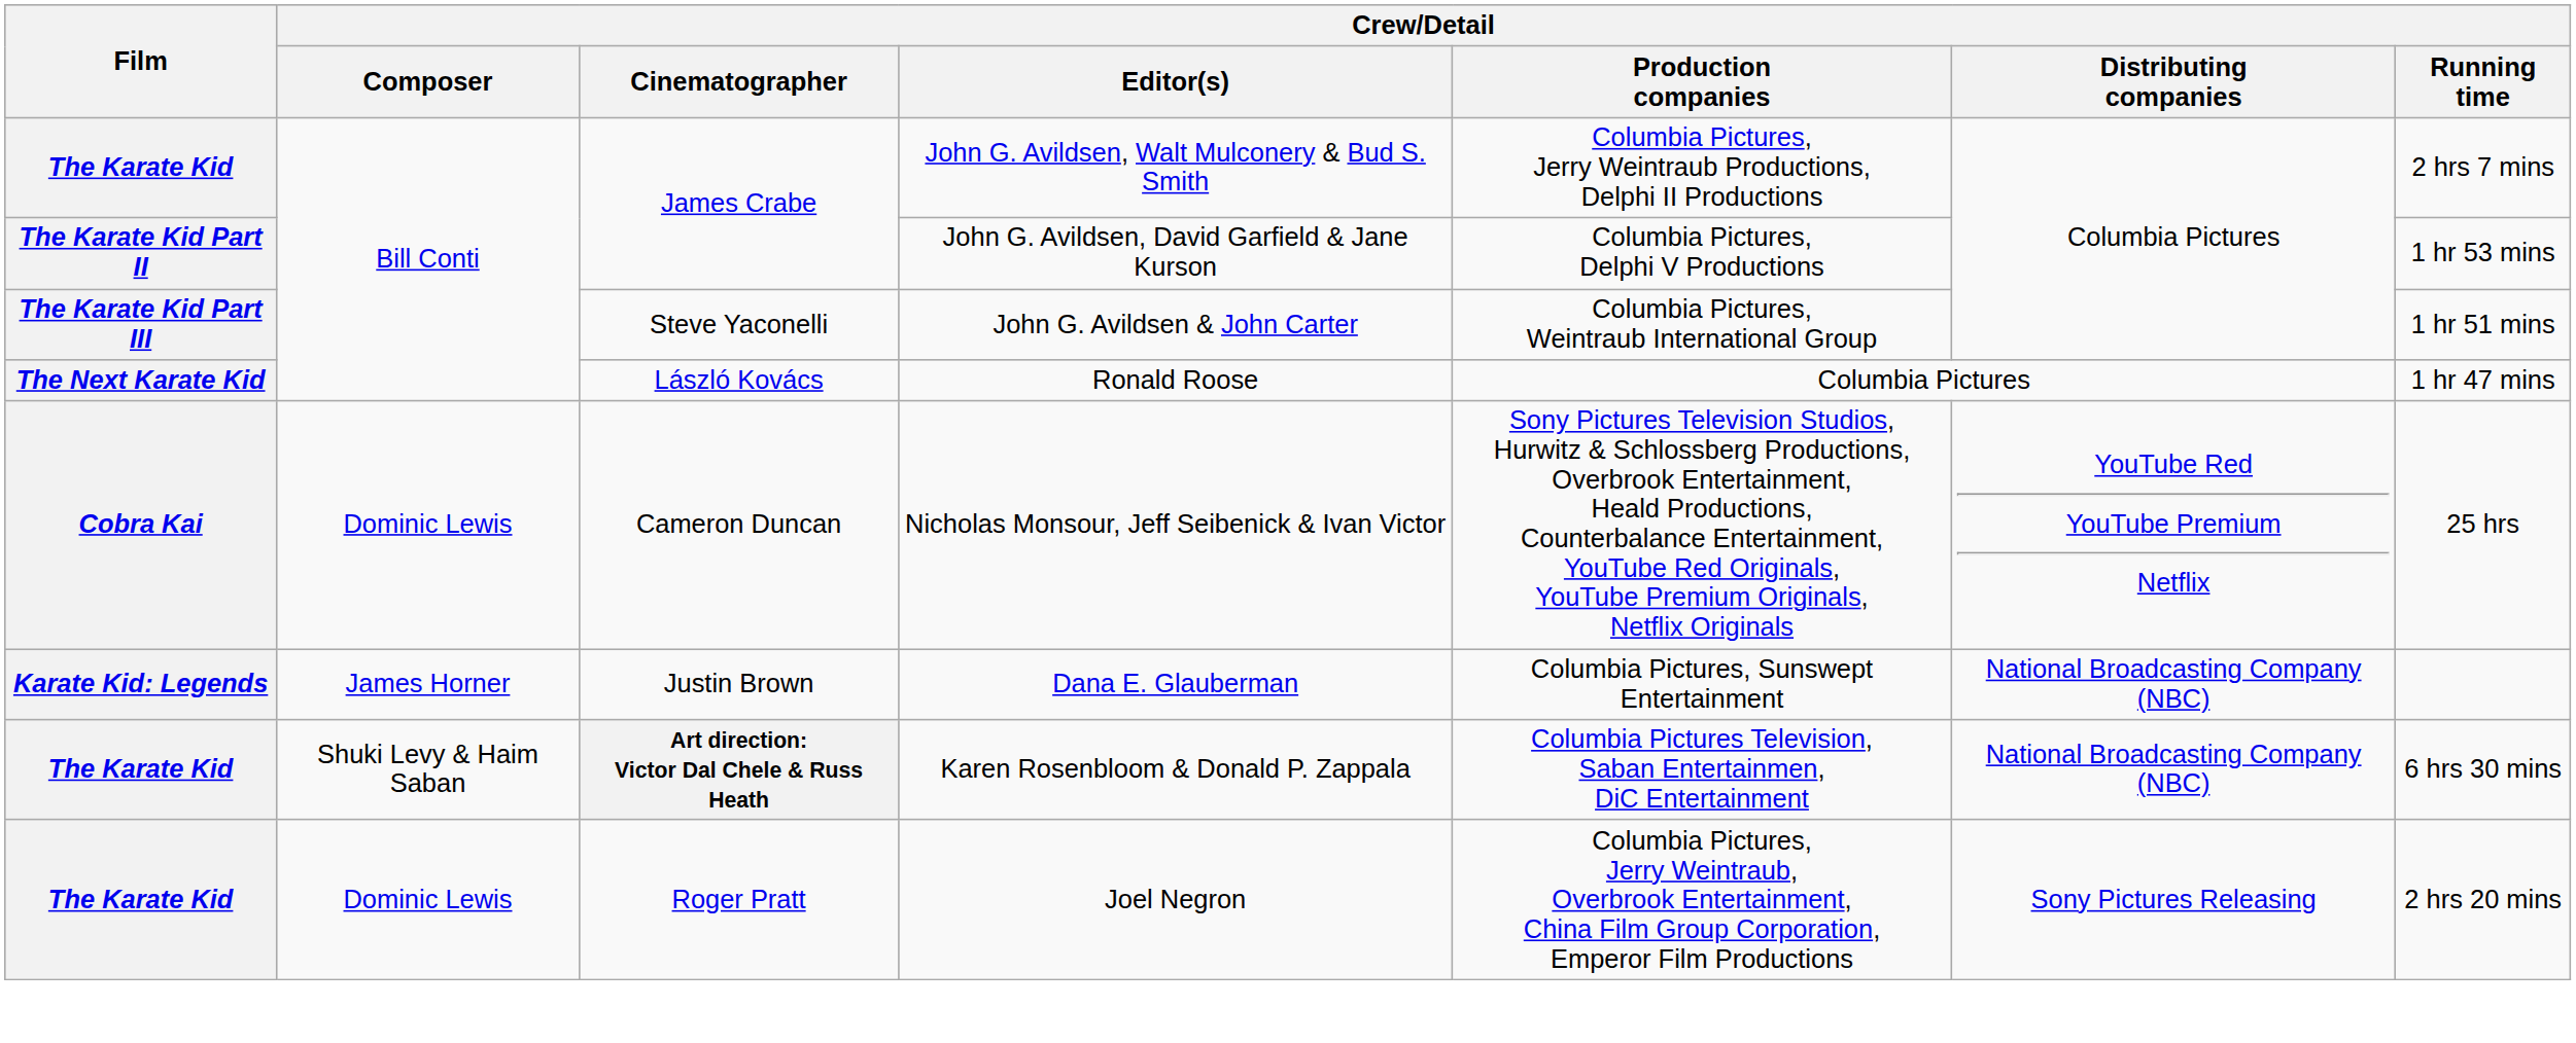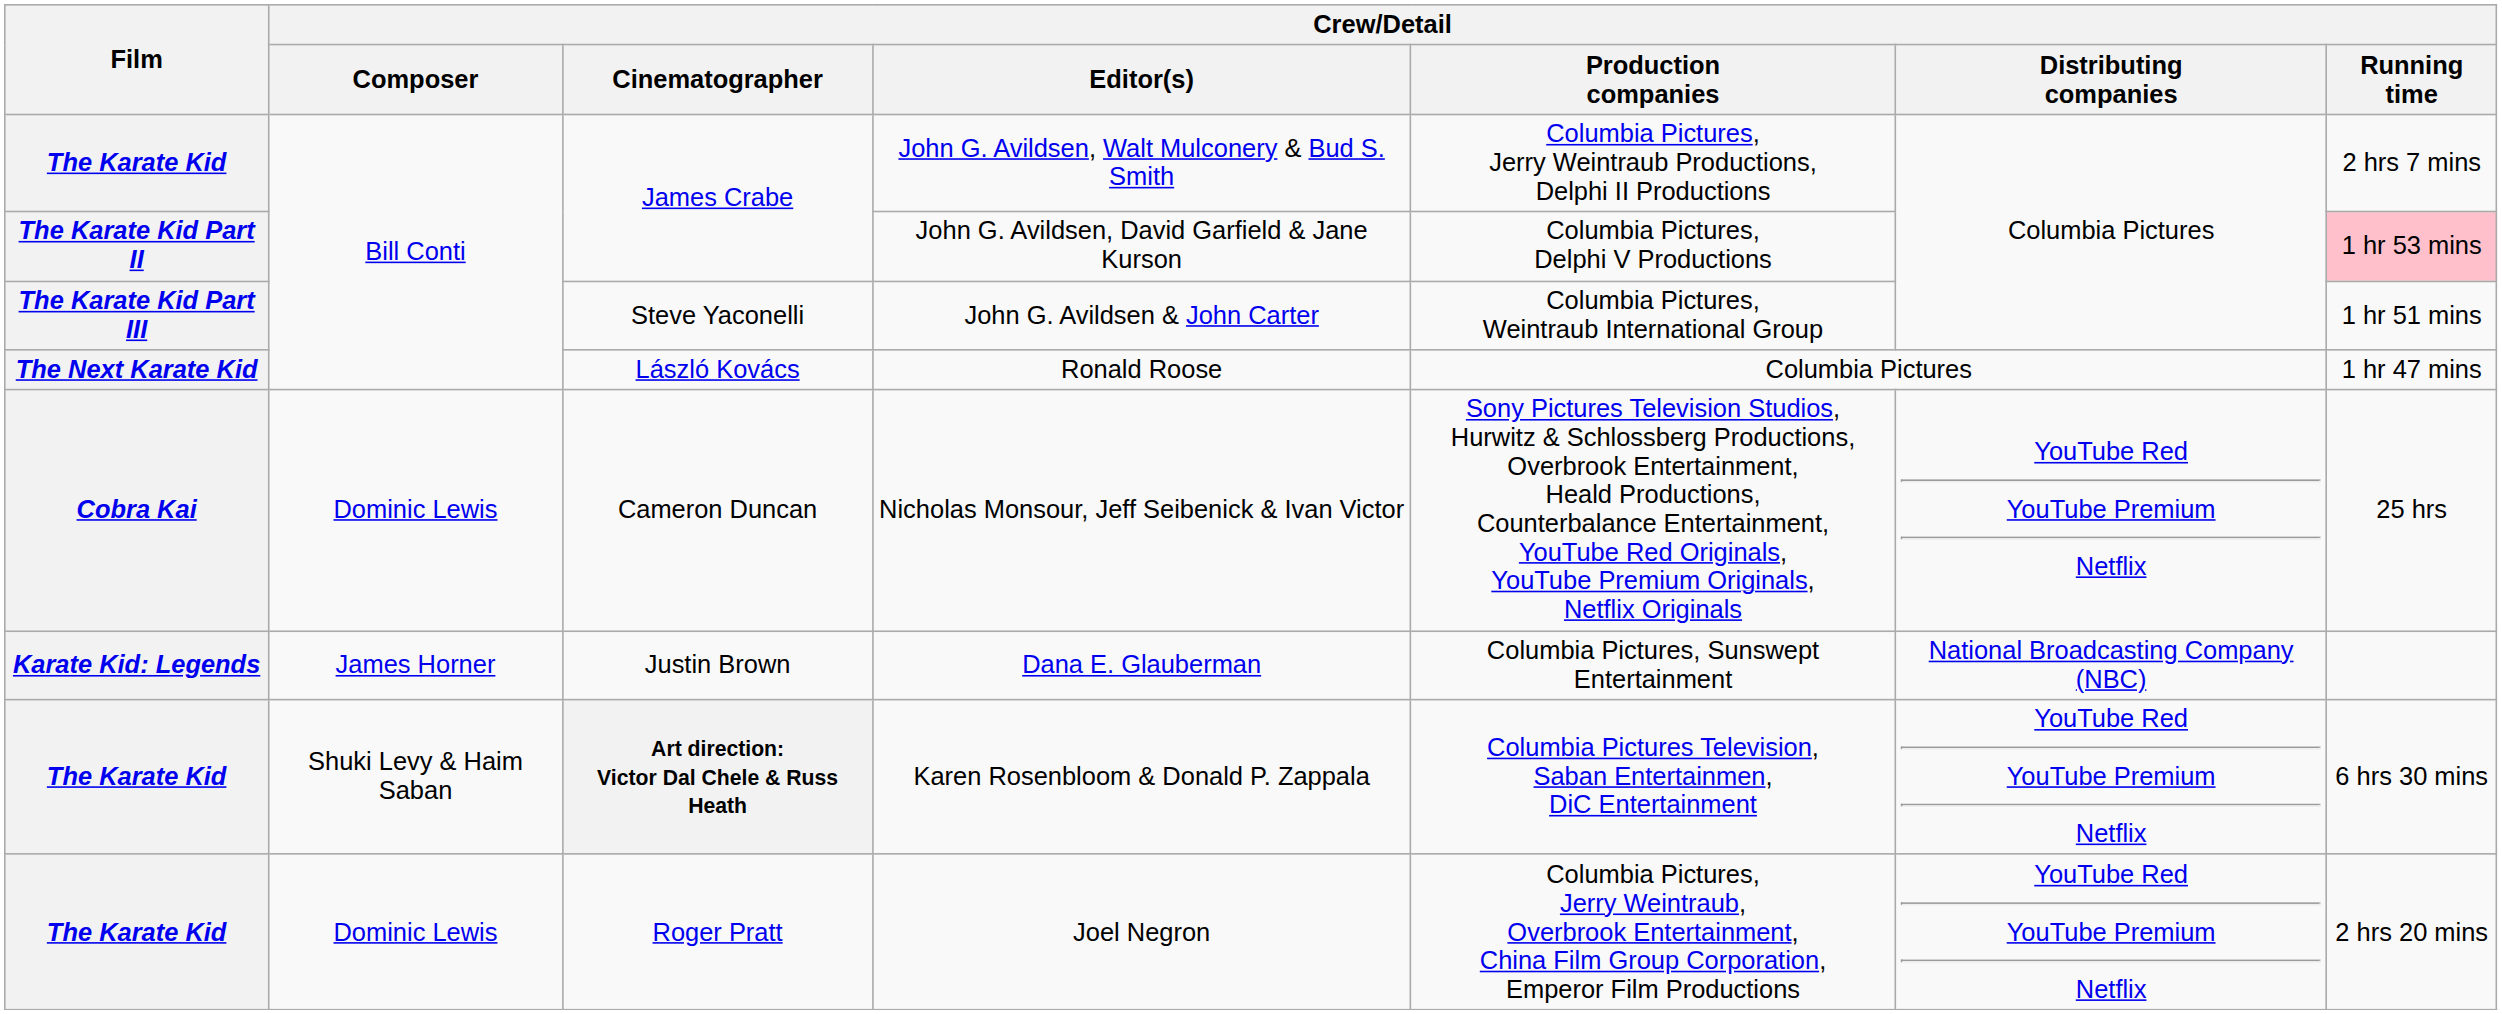John G. Avildsen, David Garfield & Jane Kurson | Crew/Detail / Running time: no background -> pink background
Karen Rosenbloom & Donald P. Zappala | Crew/Detail / Distributing companies: National Broadcasting Company (NBC) -> YouTube Red YouTube Premium Netflix
Joel Negron | Crew/Detail / Distributing companies: Sony Pictures Releasing -> YouTube Red YouTube Premium Netflix
